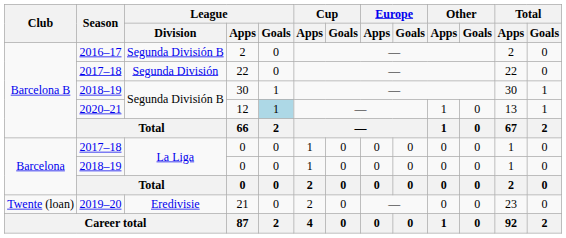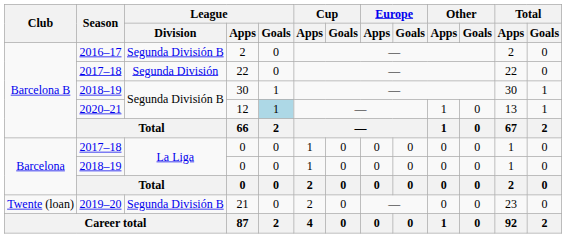21 | League / Division: Eredivisie -> Segunda División B
